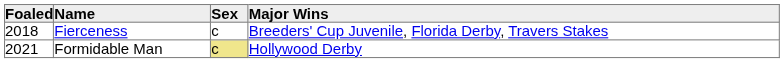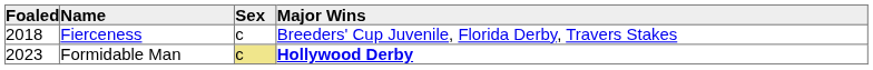Formidable Man | Foaled: 2021 -> 2023
Formidable Man | Major Wins: normal -> bold
